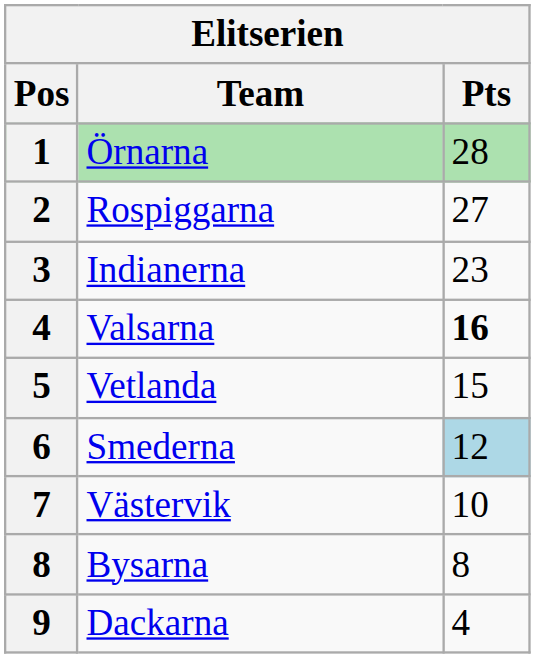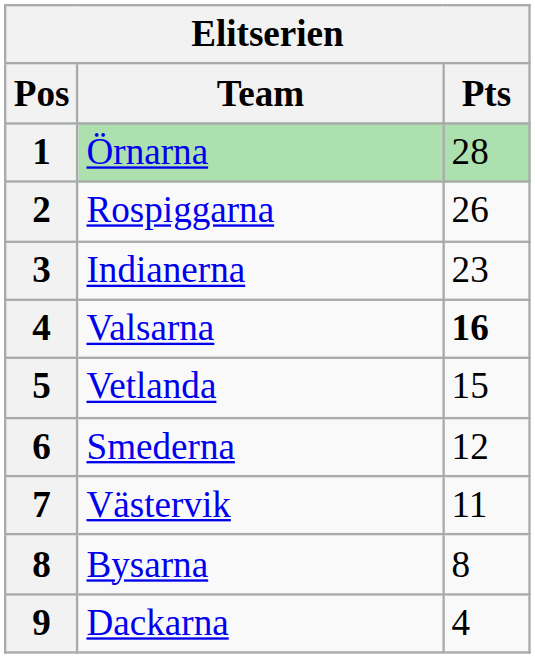Rospiggarna | Pts: 27 -> 26
Smederna | Pts: lightblue background -> no background
Västervik | Pts: 10 -> 11
